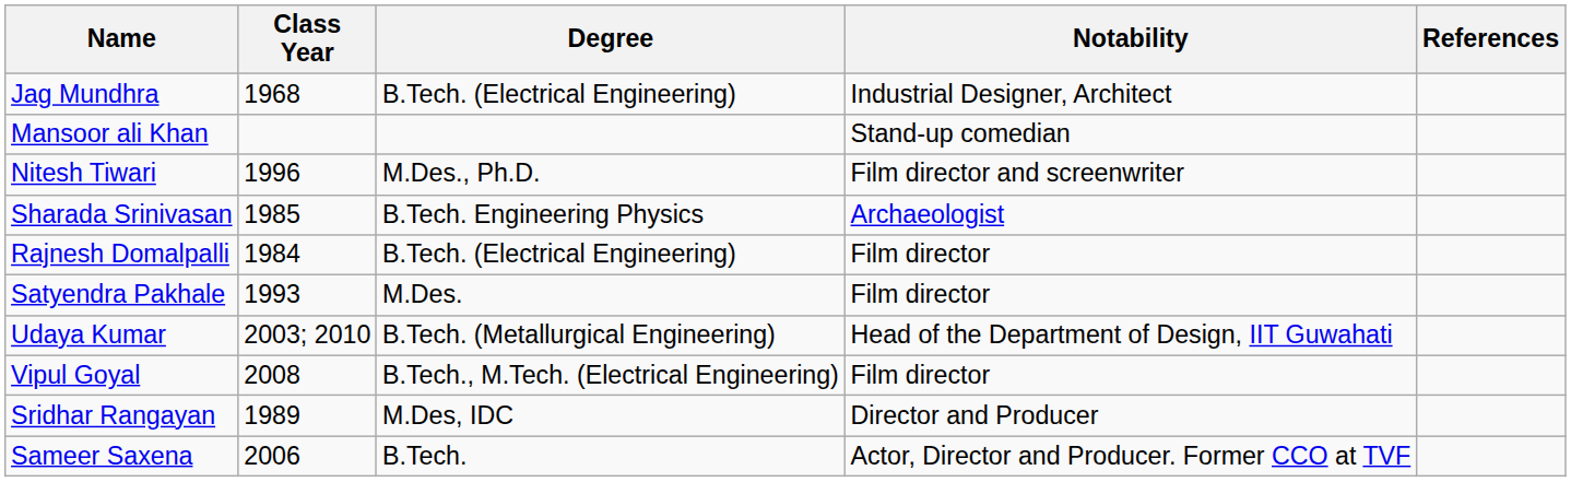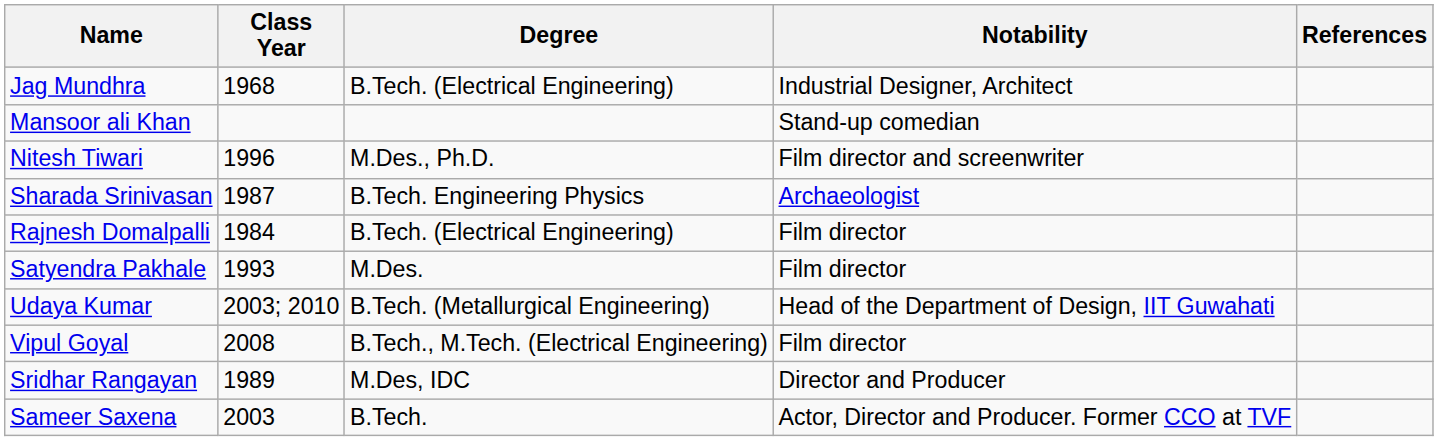Sharada Srinivasan | Class Year: 1985 -> 1987
Sameer Saxena | Class Year: 2006 -> 2003
